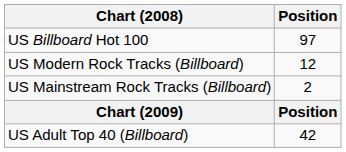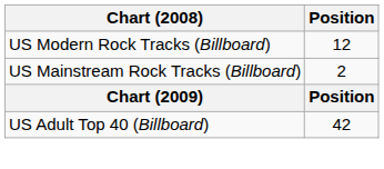- row: US Billboard Hot 100 | 97
